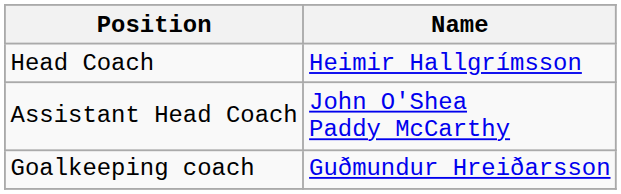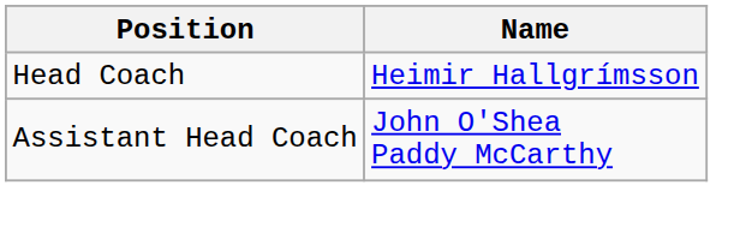- row: Goalkeeping coach | Guðmundur Hreiðarsson
